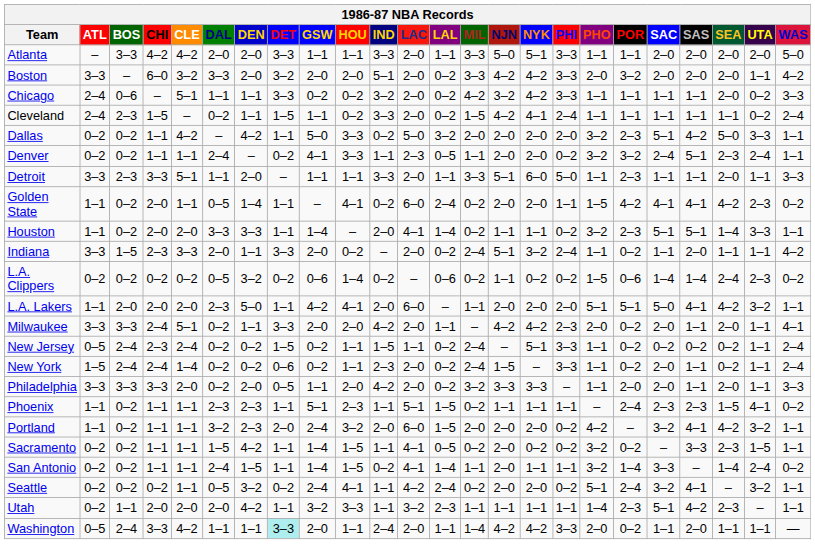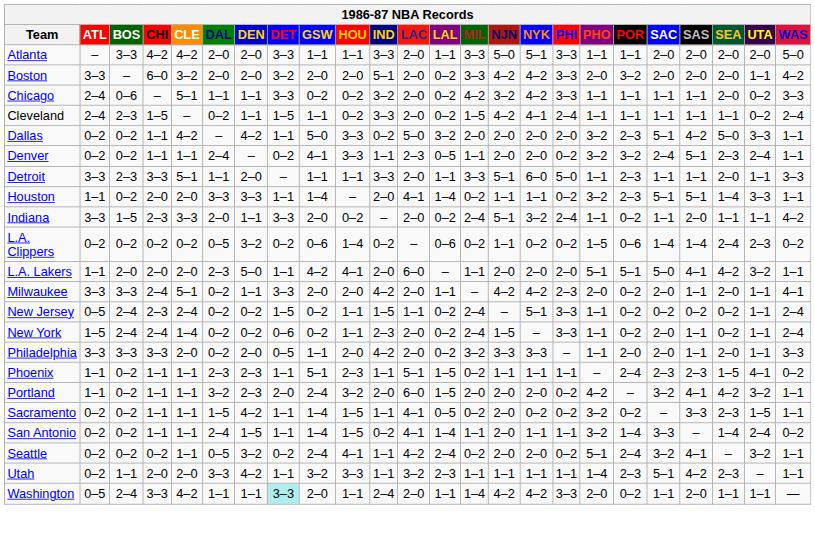Boston | DAL: 3–3 -> 2–0
- row: Golden State | 1–1 | 0–2 | 2–0 | 1–1 | 0–5 | 1–4 | 1–1 | – | 4–1 | 0–2 | 6–0 | 2–4 | 0–2 | 2–0 | 2–0 | 1–1 | 1–5 | 4–2 | 4–1 | 4–1 | 4–2 | 2–3 | 0–2
Utah | DAL: 2–0 -> 3–3
